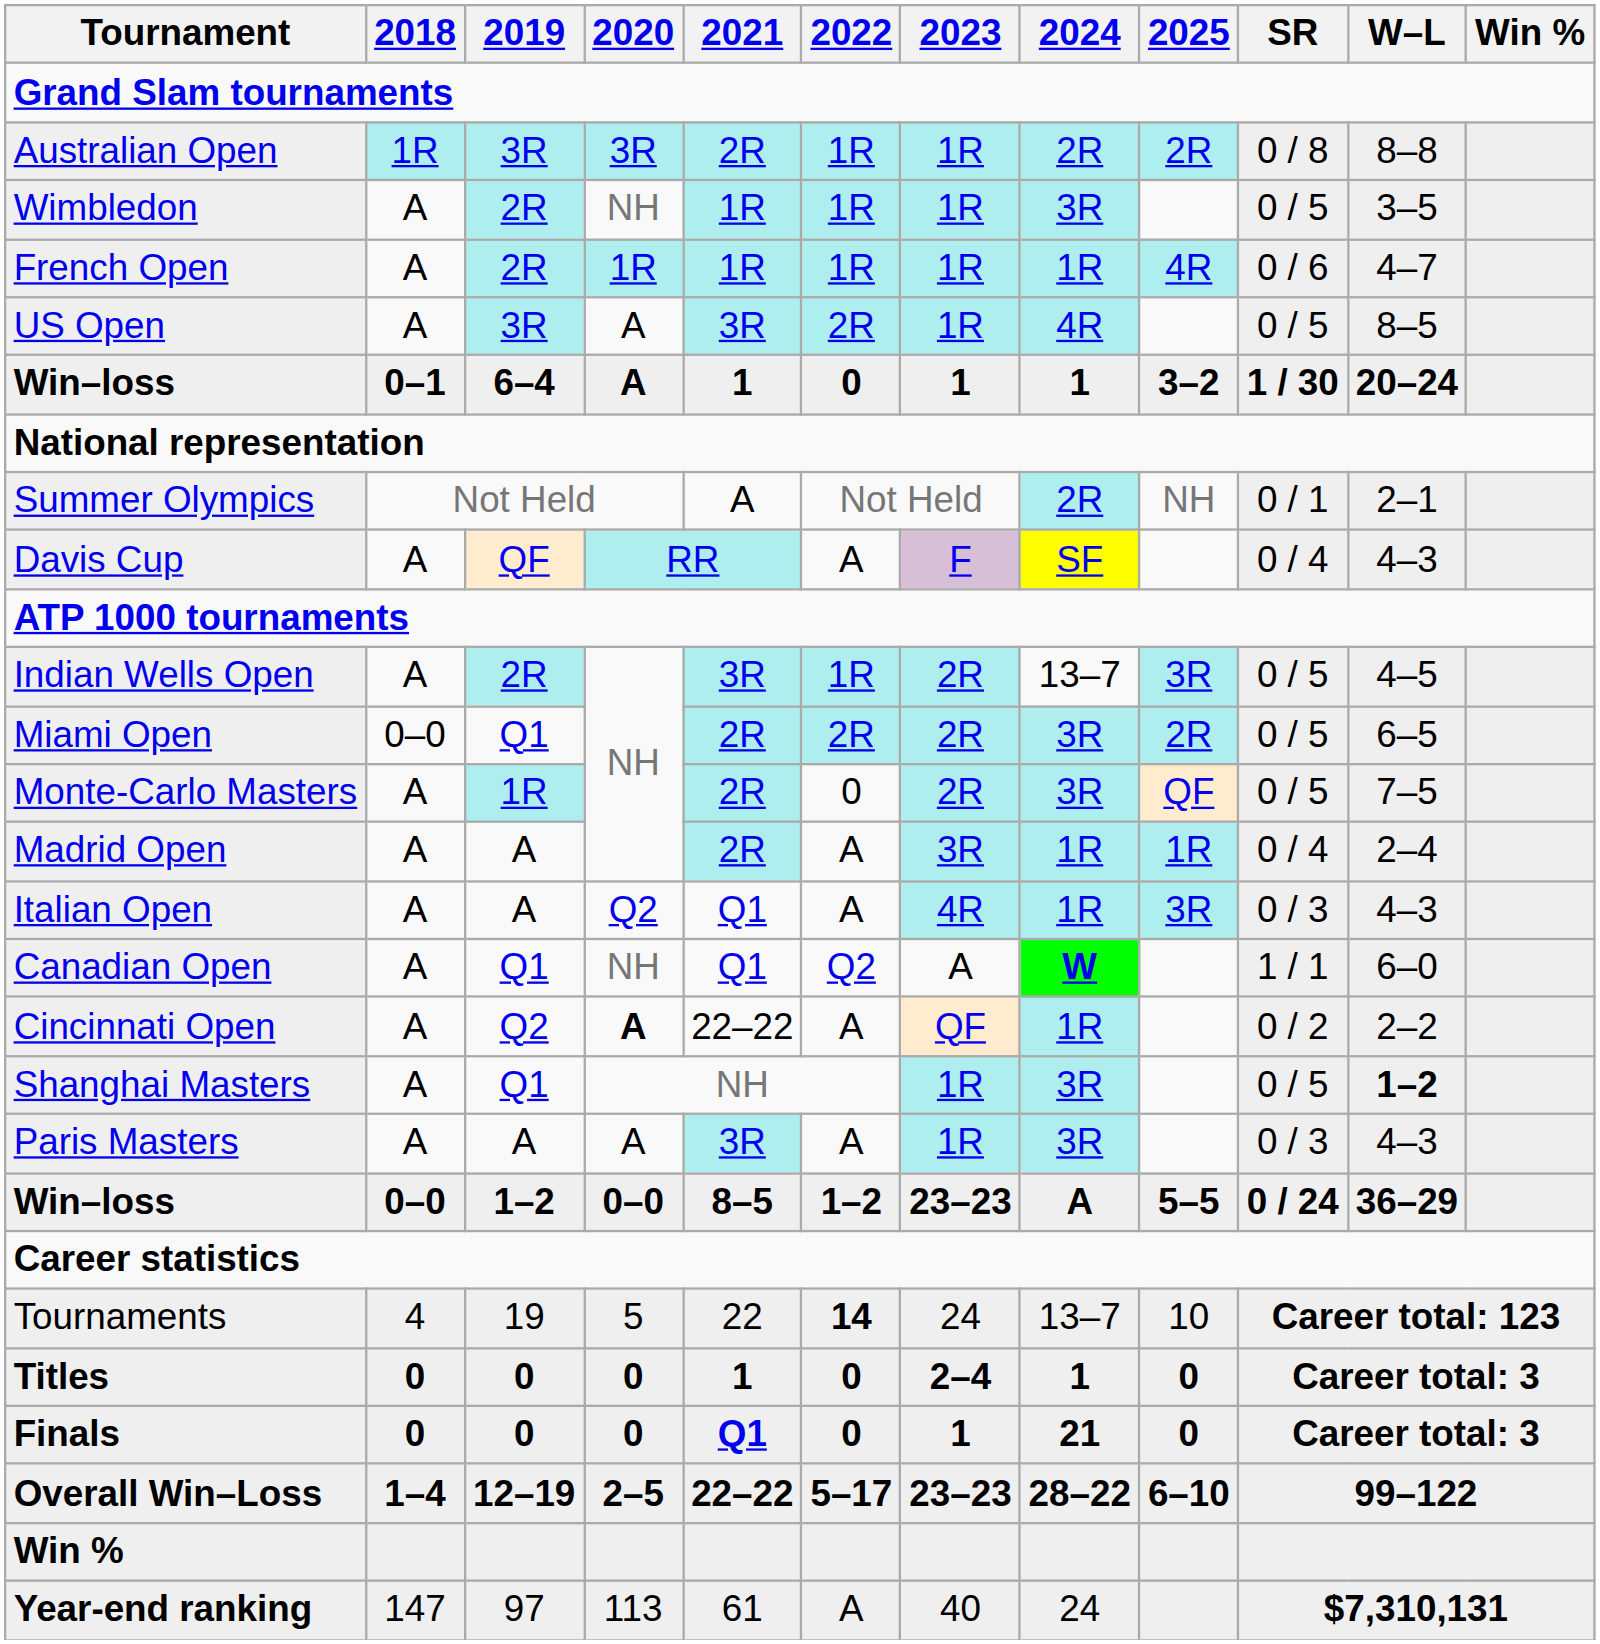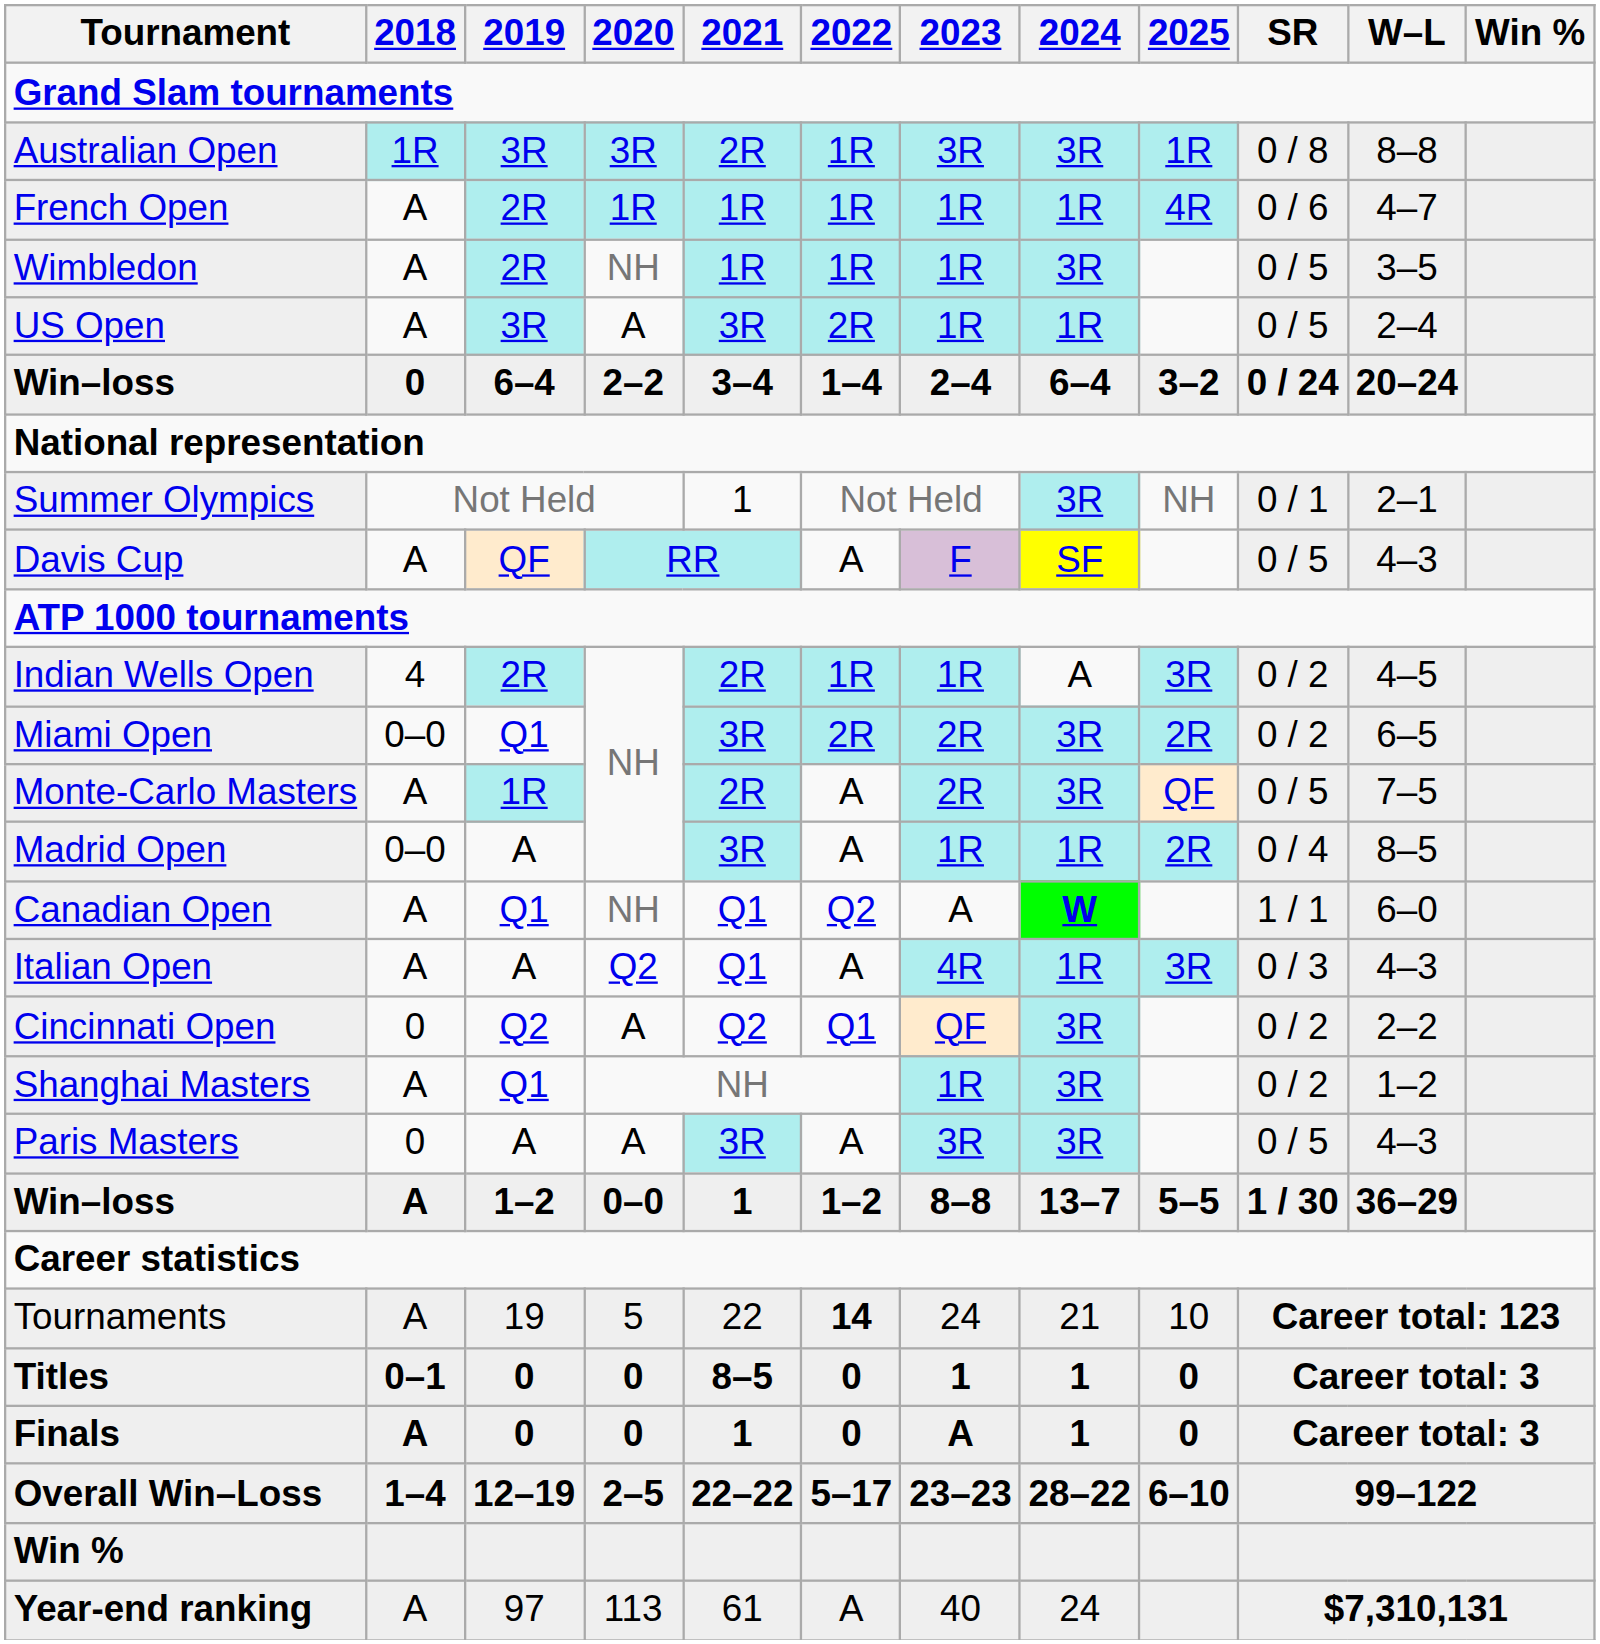Australian Open | 2023: 1R -> 3R
Australian Open | 2024: 2R -> 3R
Australian Open | 2025: 2R -> 1R
rows swapped: French Open <-> Wimbledon
US Open | 2024: 4R -> 1R
US Open | W–L: 8–5 -> 2–4
Win–loss / 6–4 | 2018: 0–1 -> 0
Win–loss / 6–4 | 2020: A -> 2–2
Win–loss / 6–4 | 2021: 1 -> 3–4
Win–loss / 6–4 | 2022: 0 -> 1–4
Win–loss / 6–4 | 2023: 1 -> 2–4
Win–loss / 6–4 | 2024: 1 -> 6–4
Win–loss / 6–4 | SR: 1 / 30 -> 0 / 24
Summer Olympics | 2021: A -> 1
Summer Olympics | 2024: 2R -> 3R
Davis Cup | SR: 0 / 4 -> 0 / 5
Indian Wells Open | 2018: A -> 4
Indian Wells Open | 2021: 3R -> 2R
Indian Wells Open | 2023: 2R -> 1R
Indian Wells Open | 2024: 13–7 -> A
Indian Wells Open | SR: 0 / 5 -> 0 / 2
Miami Open | 2021: 2R -> 3R
Miami Open | SR: 0 / 5 -> 0 / 2
Monte-Carlo Masters | 2022: 0 -> A
Madrid Open | 2018: A -> 0–0
Madrid Open | 2021: 2R -> 3R
Madrid Open | 2023: 3R -> 1R
Madrid Open | 2025: 1R -> 2R
Madrid Open | W–L: 2–4 -> 8–5
rows swapped: Italian Open <-> Canadian Open
Cincinnati Open | 2018: A -> 0
Cincinnati Open | 2020: bold -> normal
Cincinnati Open | 2021: 22–22 -> Q2
Cincinnati Open | 2022: A -> Q1
Cincinnati Open | 2024: 1R -> 3R
Shanghai Masters | SR: 0 / 5 -> 0 / 2
Shanghai Masters | W–L: bold -> normal
Paris Masters | 2018: A -> 0
Paris Masters | 2023: 1R -> 3R
Paris Masters | SR: 0 / 3 -> 0 / 5
Win–loss / 1–2 | 2018: 0–0 -> A
Win–loss / 1–2 | 2021: 8–5 -> 1
Win–loss / 1–2 | 2023: 23–23 -> 8–8
Win–loss / 1–2 | 2024: A -> 13–7
Win–loss / 1–2 | SR: 0 / 24 -> 1 / 30
Tournaments | 2018: 4 -> A
Tournaments | 2024: 13–7 -> 21
Titles | 2018: 0 -> 0–1
Titles | 2021: 1 -> 8–5
Titles | 2023: 2–4 -> 1
Finals | 2018: 0 -> A
Finals | 2021: Q1 -> 1
Finals | 2023: 1 -> A
Finals | 2024: 21 -> 1
Year-end ranking | 2018: 147 -> A
